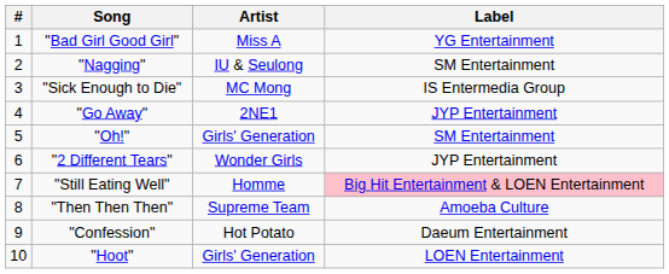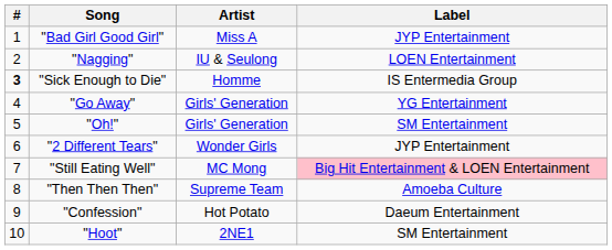"Bad Girl Good Girl" | Label: YG Entertainment -> JYP Entertainment
"Nagging" | Label: SM Entertainment -> LOEN Entertainment
"Sick Enough to Die" | #: normal -> bold
"Sick Enough to Die" | Artist: MC Mong -> Homme
"Go Away" | Artist: 2NE1 -> Girls' Generation
"Go Away" | Label: JYP Entertainment -> YG Entertainment
"Still Eating Well" | Artist: Homme -> MC Mong
"Hoot" | Artist: Girls' Generation -> 2NE1
"Hoot" | Label: LOEN Entertainment -> SM Entertainment
